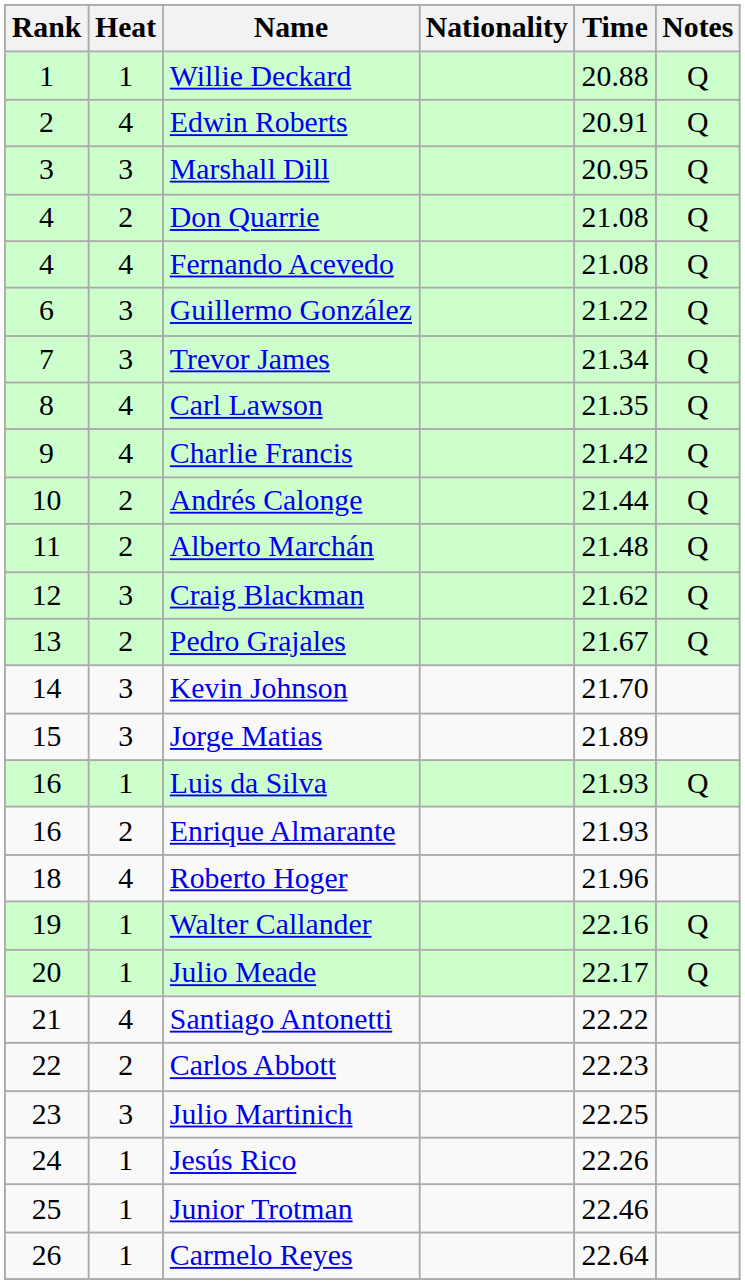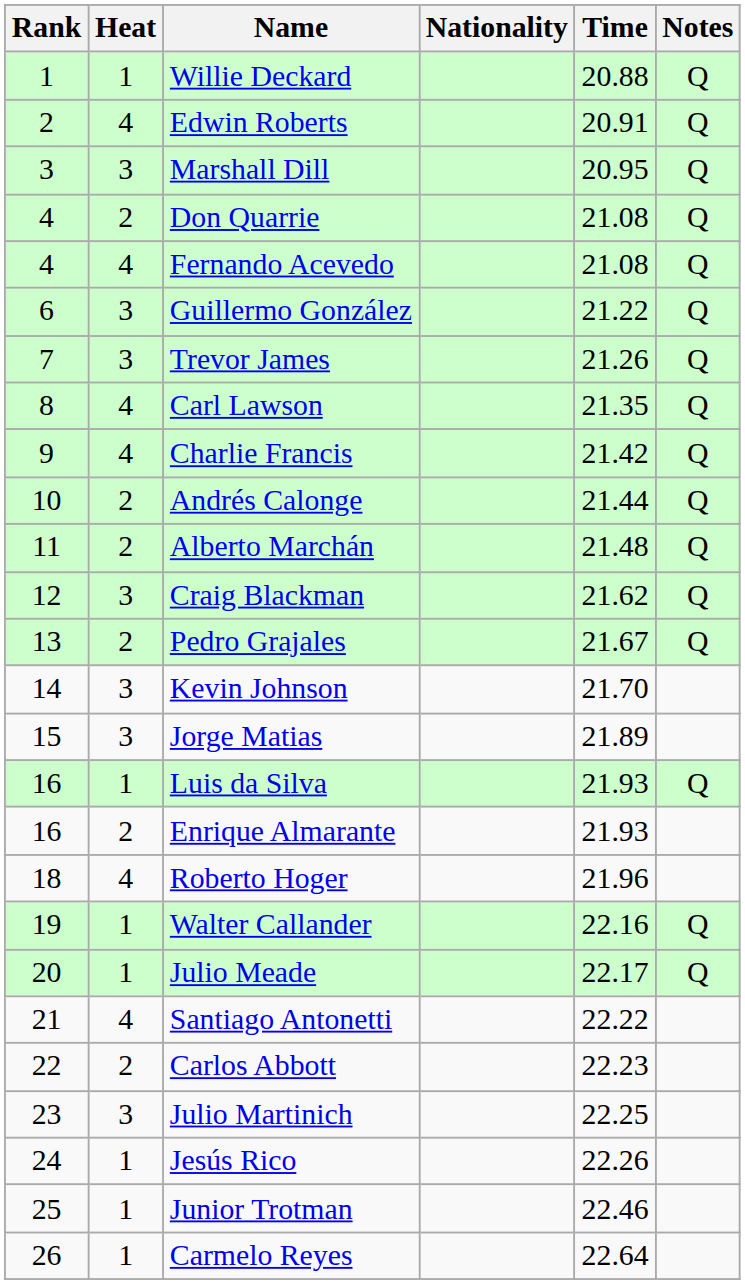Trevor James | Time: 21.34 -> 21.26
